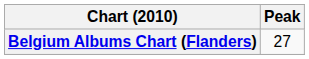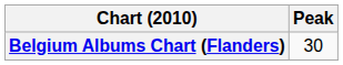Belgium Albums Chart (Flanders) | Peak: 27 -> 30
